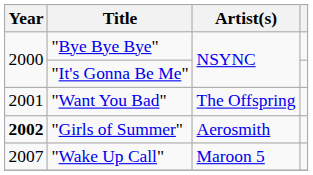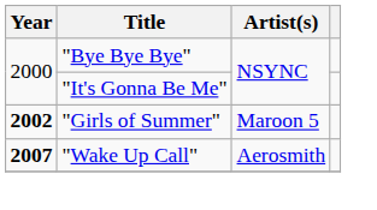- row: 2001 | "Want You Bad" | The Offspring
"Girls of Summer" | Artist(s): Aerosmith -> Maroon 5
"Wake Up Call" | Year: normal -> bold
"Wake Up Call" | Artist(s): Maroon 5 -> Aerosmith
